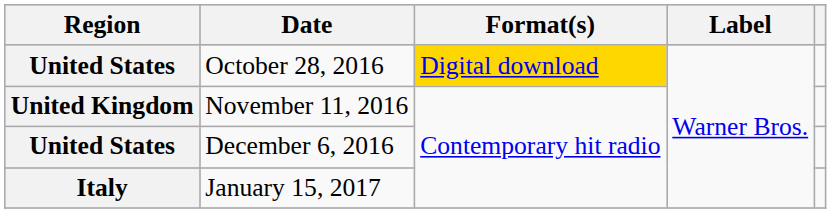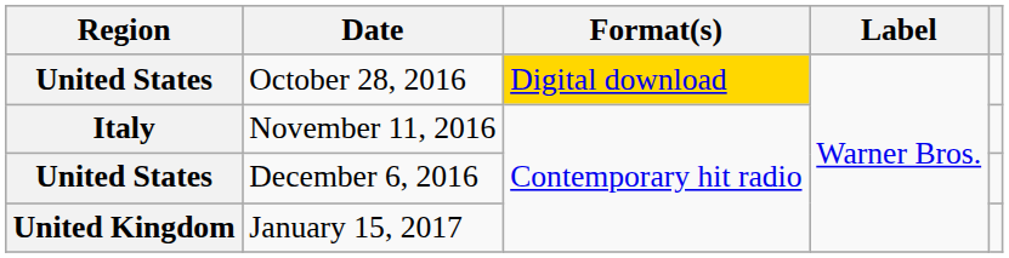November 11, 2016 | Region: United Kingdom -> Italy
January 15, 2017 | Region: Italy -> United Kingdom
